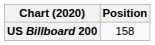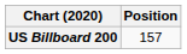US Billboard 200 | Position: 158 -> 157
